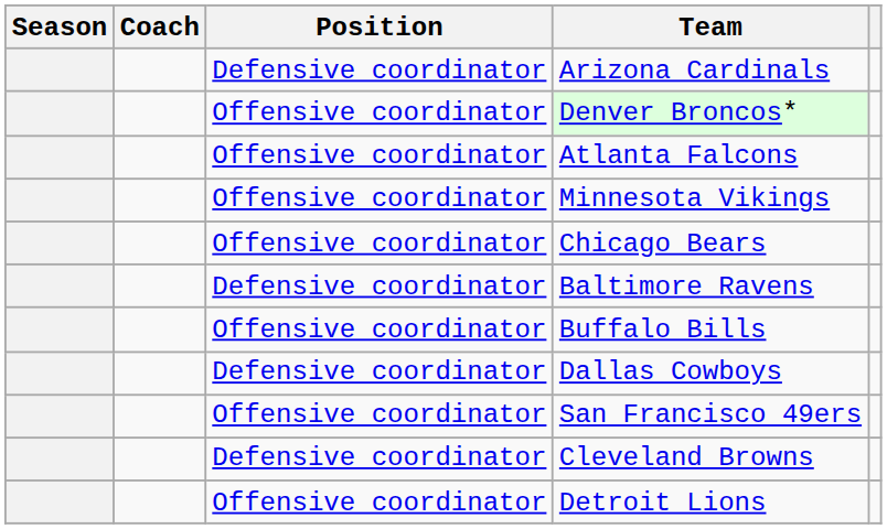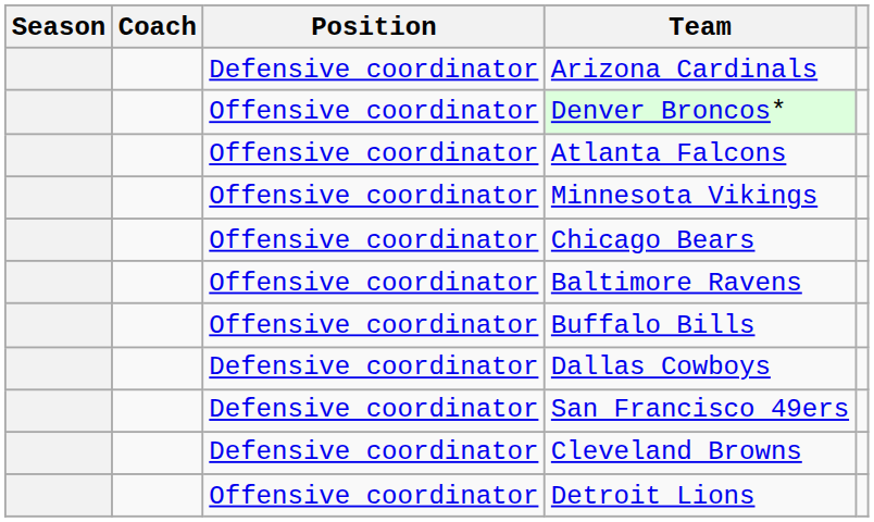Baltimore Ravens | Position: Defensive coordinator -> Offensive coordinator
San Francisco 49ers | Position: Offensive coordinator -> Defensive coordinator
